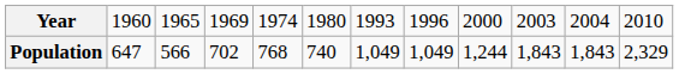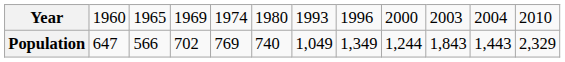Population | column 5: 768 -> 769
Population | column 8: 1,049 -> 1,349
Population | column 11: 1,843 -> 1,443
